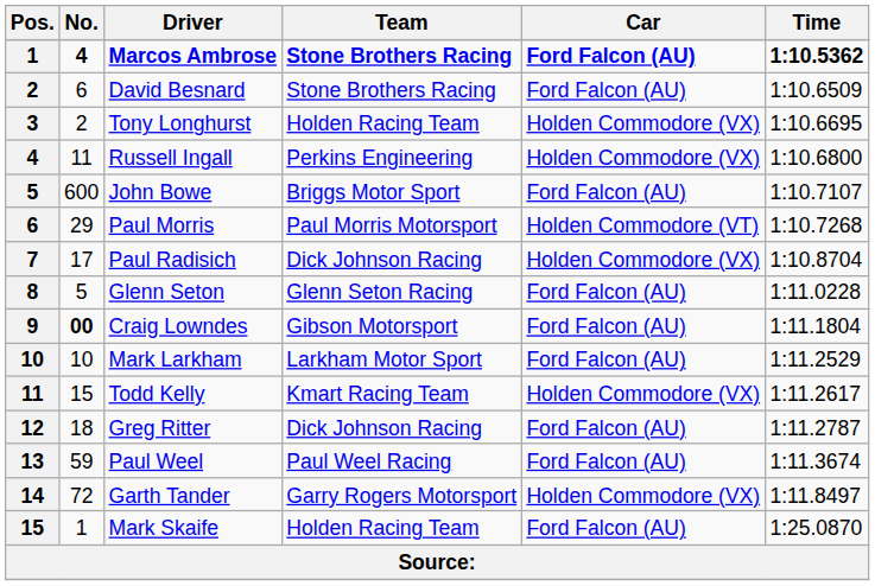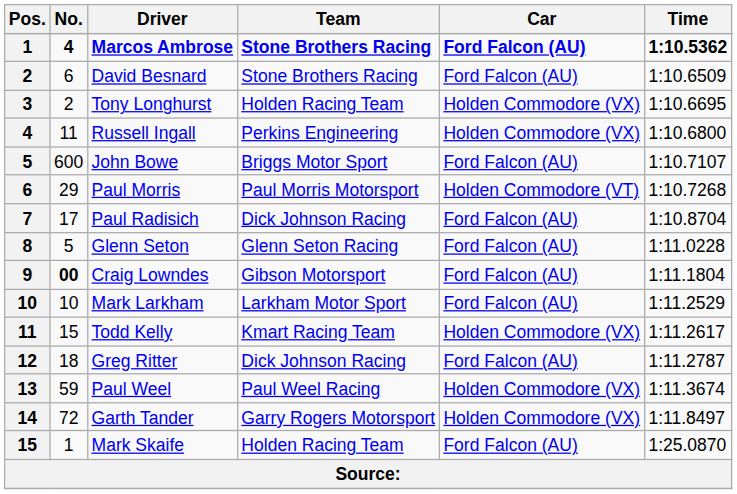Paul Radisich | Car: Holden Commodore (VX) -> Ford Falcon (AU)
Paul Weel | Car: Ford Falcon (AU) -> Holden Commodore (VX)
